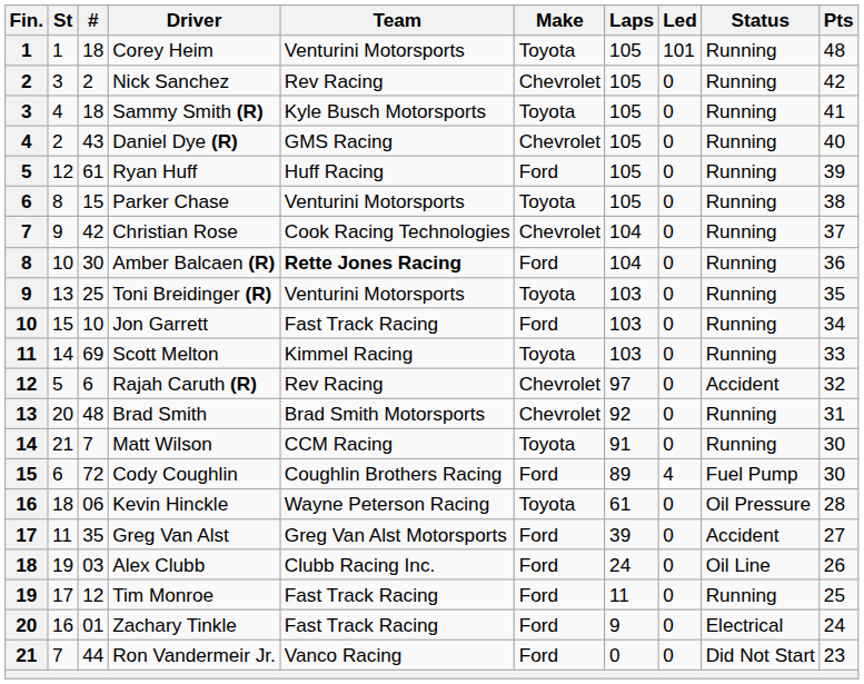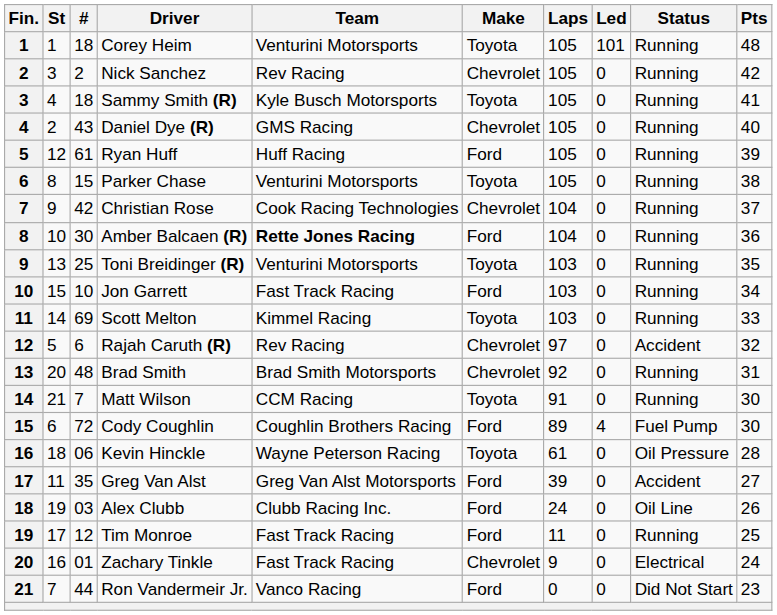Zachary Tinkle | Make: Ford -> Chevrolet
